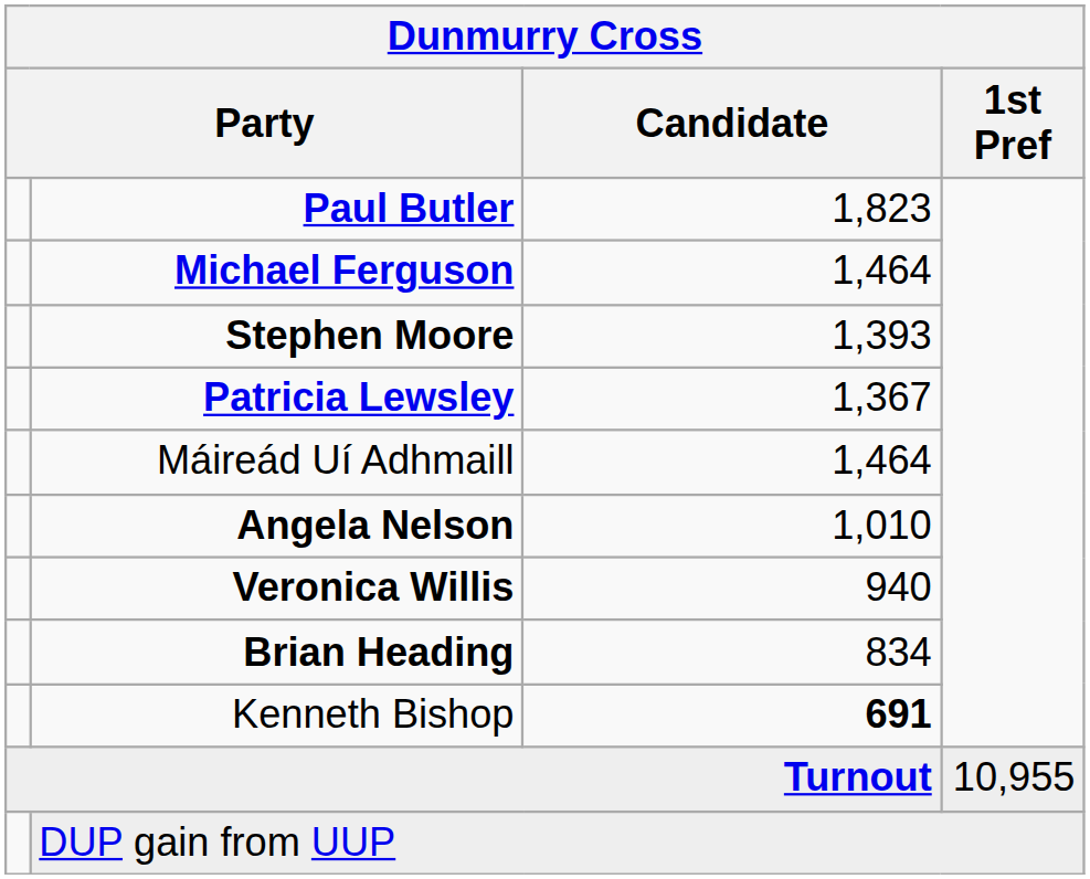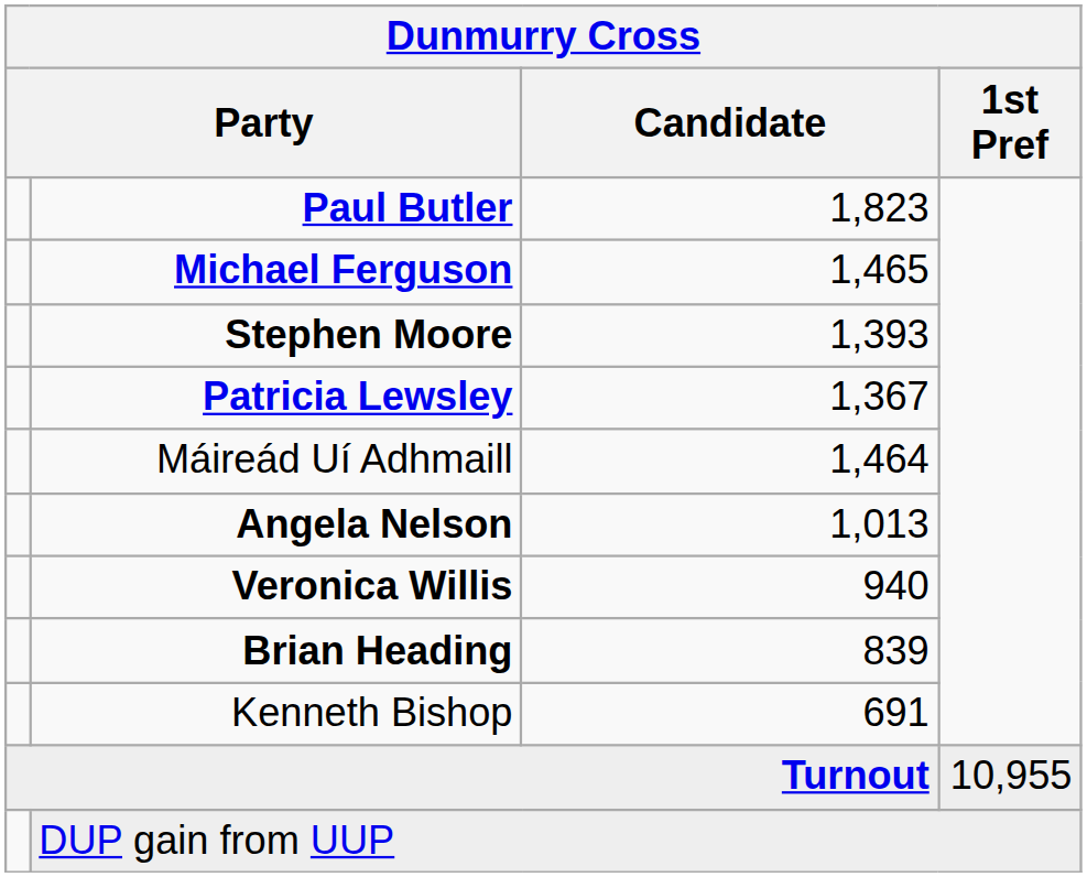Michael Ferguson | Candidate: 1,464 -> 1,465
Angela Nelson | Candidate: 1,010 -> 1,013
Brian Heading | Candidate: 834 -> 839
Kenneth Bishop | Candidate: bold -> normal
